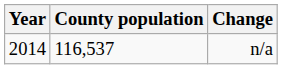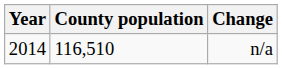n/a | County population: 116,537 -> 116,510
